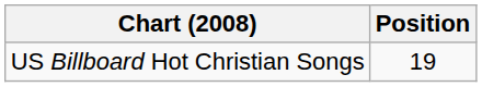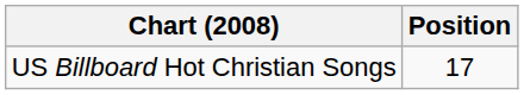US Billboard Hot Christian Songs | Position: 19 -> 17
